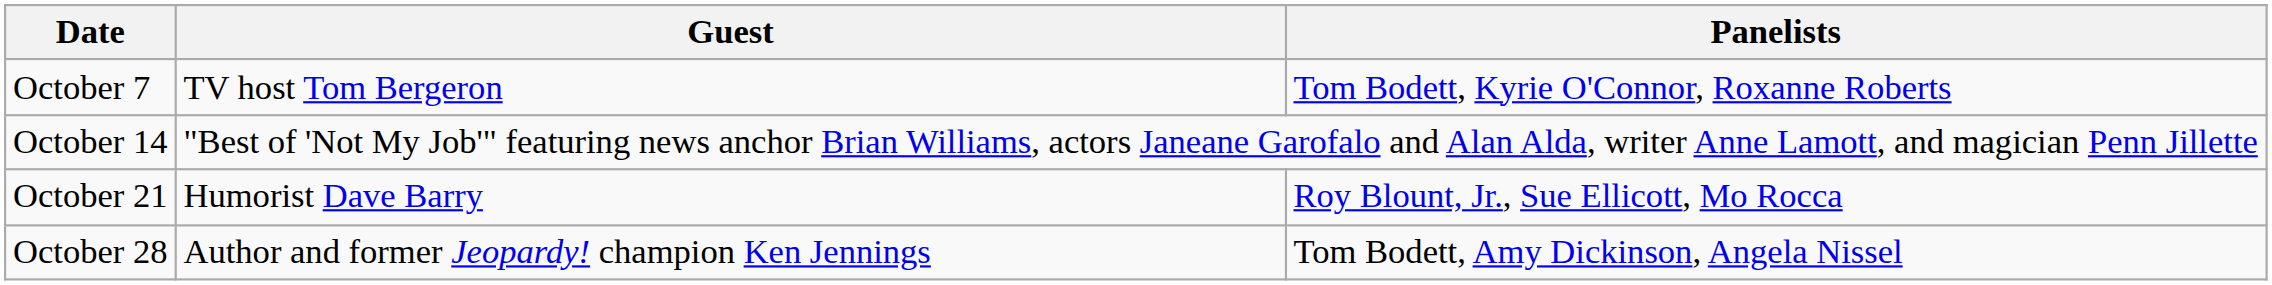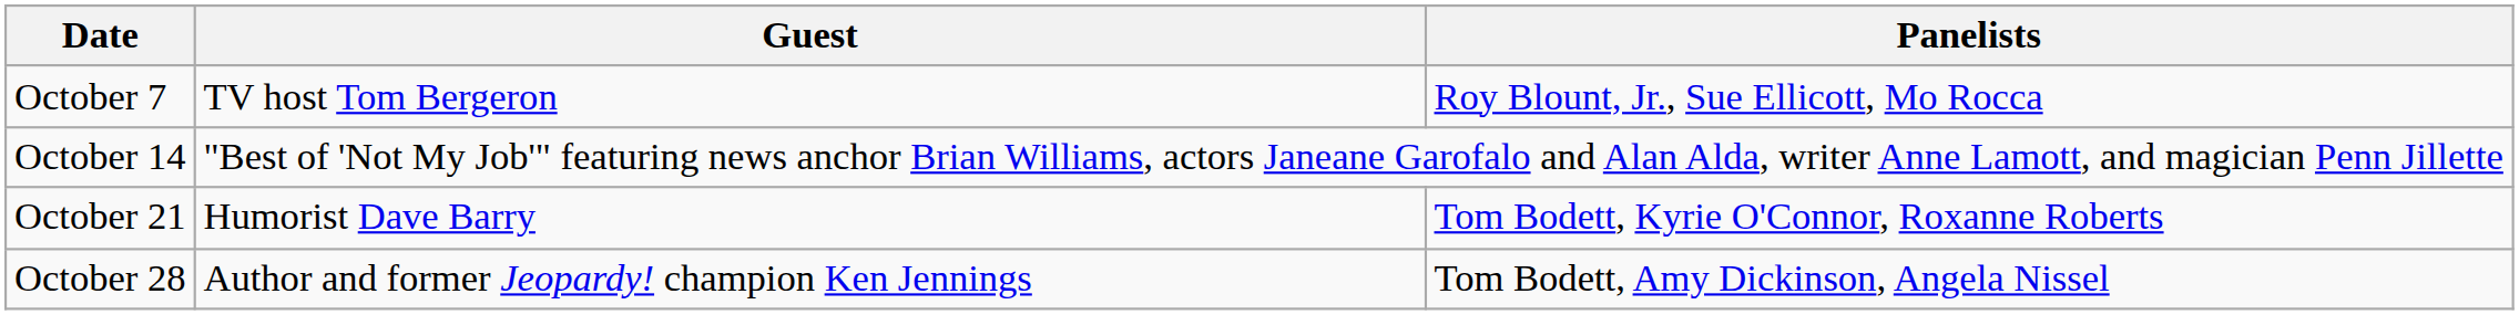October 7 | Panelists: Tom Bodett, Kyrie O'Connor, Roxanne Roberts -> Roy Blount, Jr., Sue Ellicott, Mo Rocca
October 21 | Panelists: Roy Blount, Jr., Sue Ellicott, Mo Rocca -> Tom Bodett, Kyrie O'Connor, Roxanne Roberts
